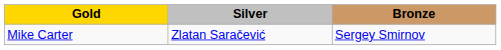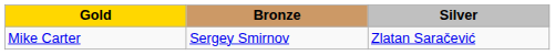columns swapped: Silver <-> Bronze
